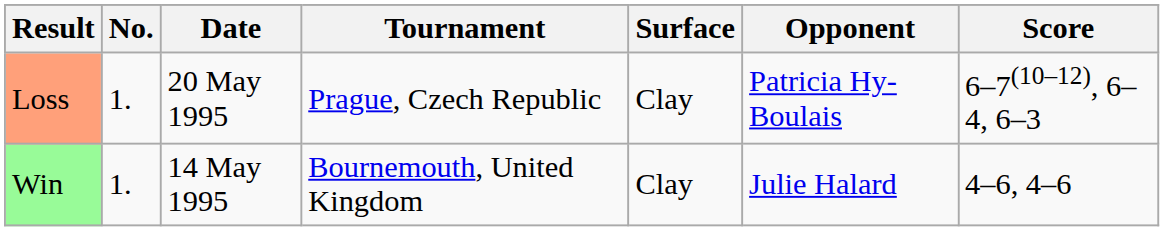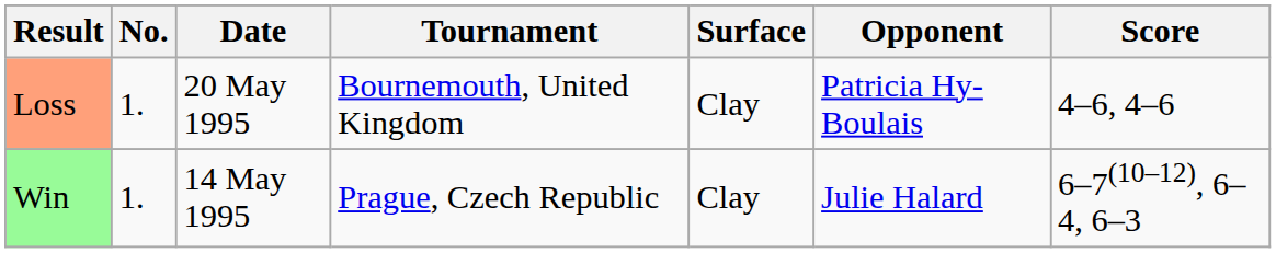Loss | Tournament: Prague, Czech Republic -> Bournemouth, United Kingdom
Loss | Score: 6–7(10–12), 6–4, 6–3 -> 4–6, 4–6
Win | Tournament: Bournemouth, United Kingdom -> Prague, Czech Republic
Win | Score: 4–6, 4–6 -> 6–7(10–12), 6–4, 6–3
